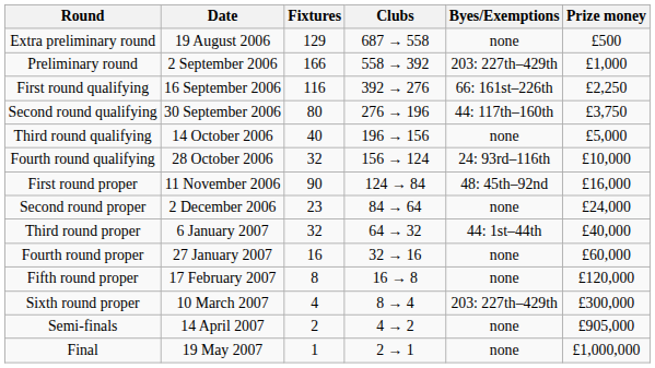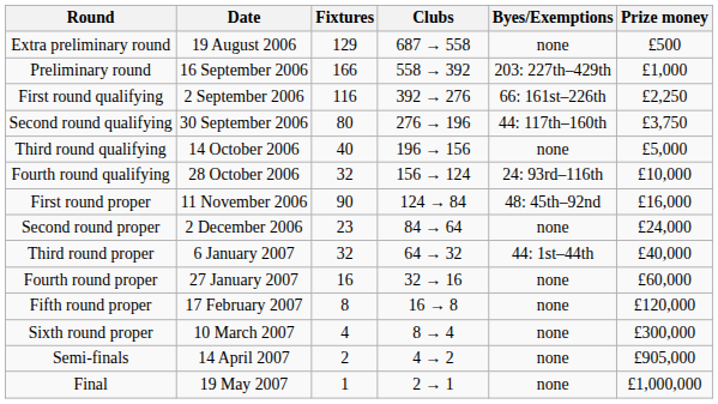Preliminary round | Date: 2 September 2006 -> 16 September 2006
First round qualifying | Date: 16 September 2006 -> 2 September 2006
Sixth round proper | Byes/Exemptions: 203: 227th–429th -> none
